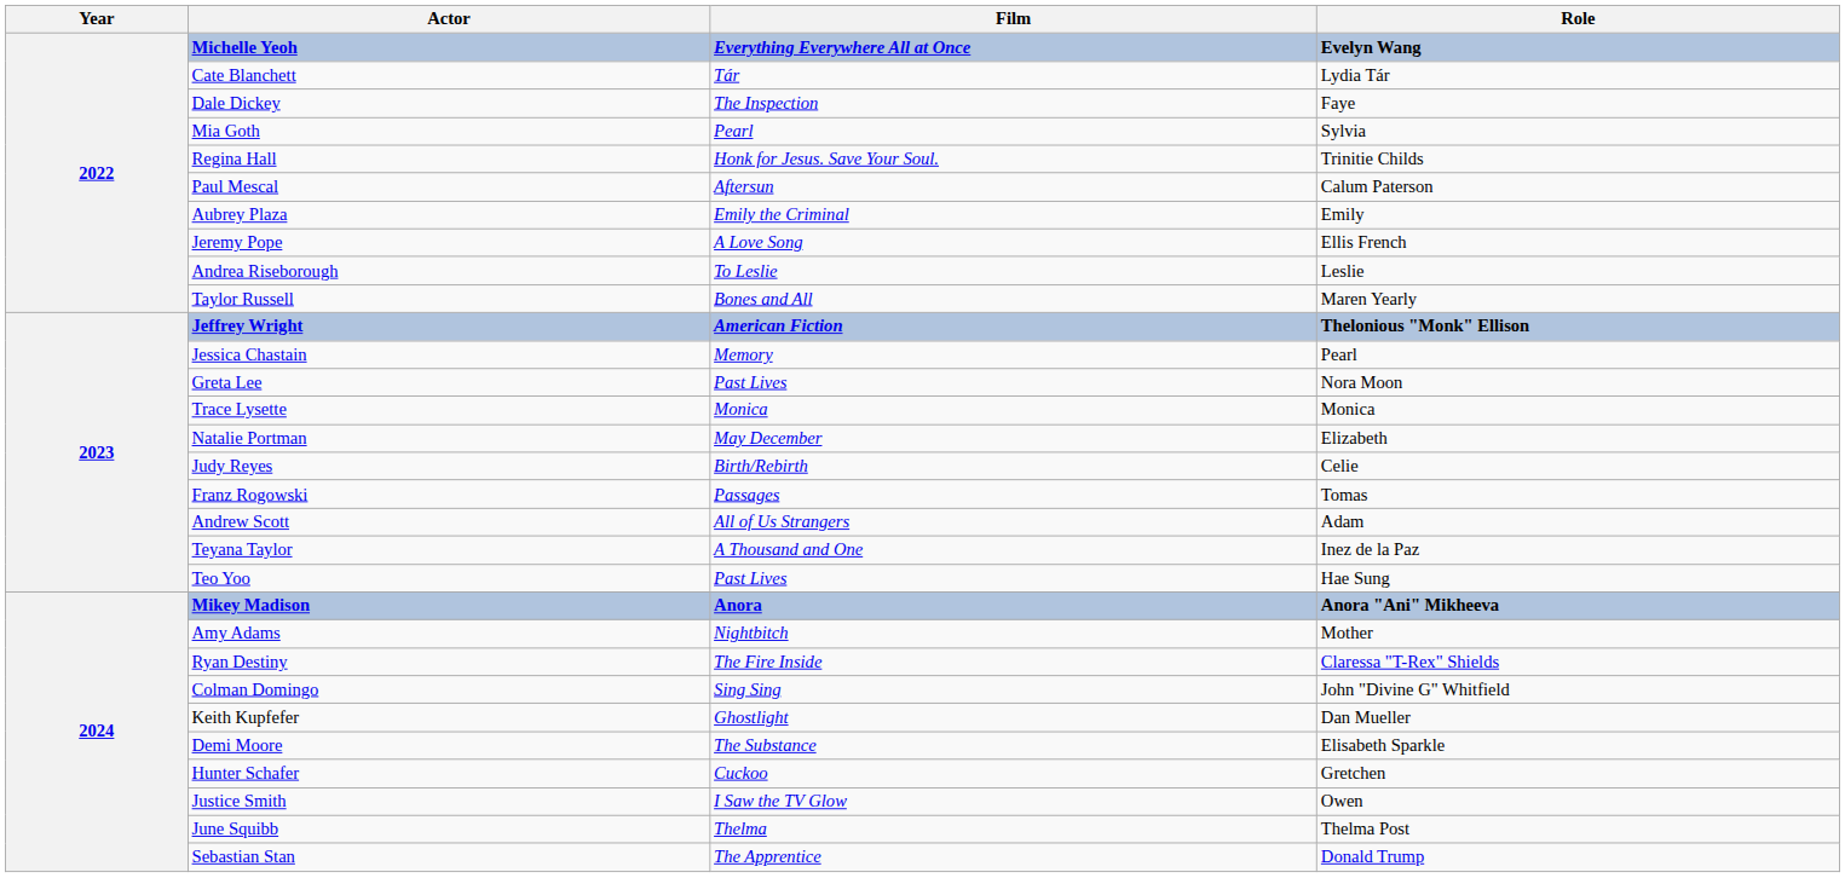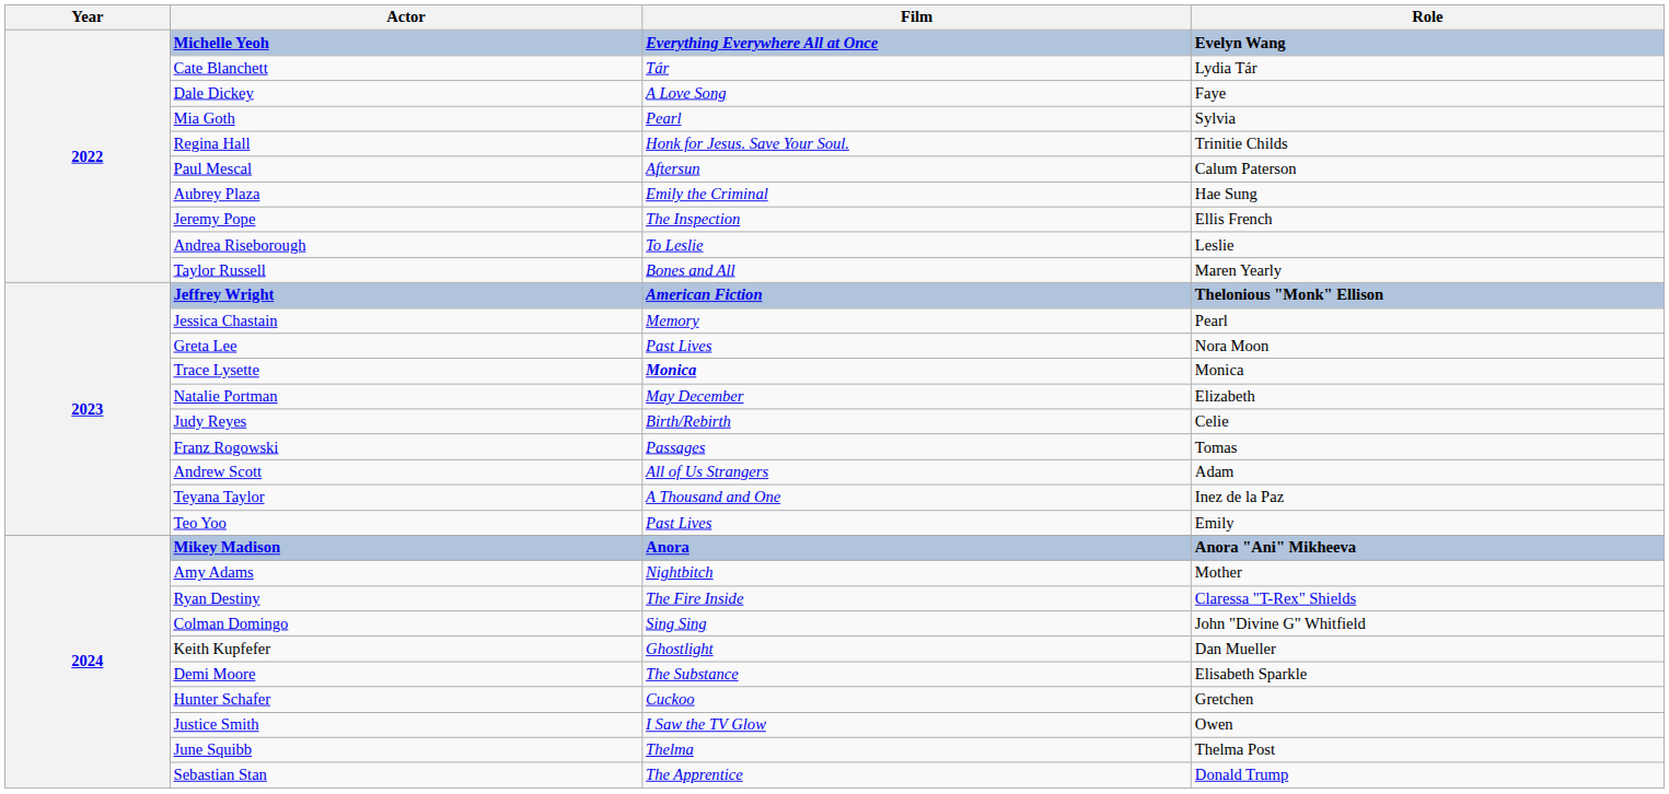Dale Dickey | Film: The Inspection -> A Love Song
Aubrey Plaza | Role: Emily -> Hae Sung
Jeremy Pope | Film: A Love Song -> The Inspection
Trace Lysette | Film: normal -> bold
Teo Yoo | Role: Hae Sung -> Emily
